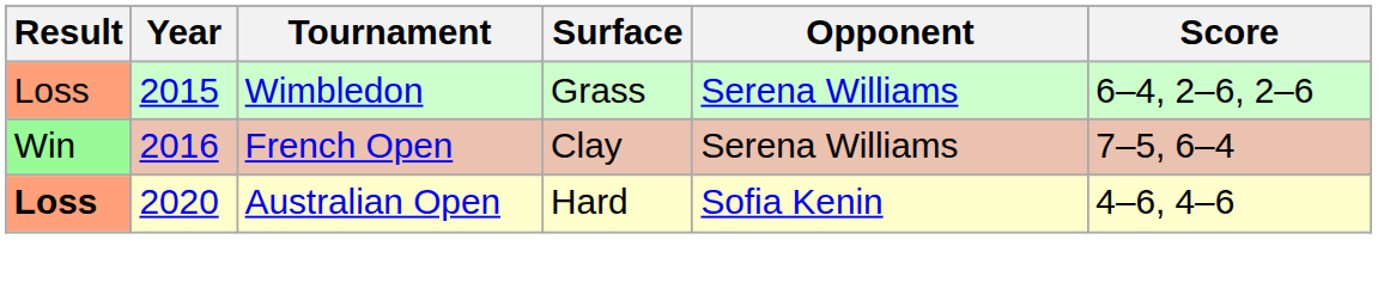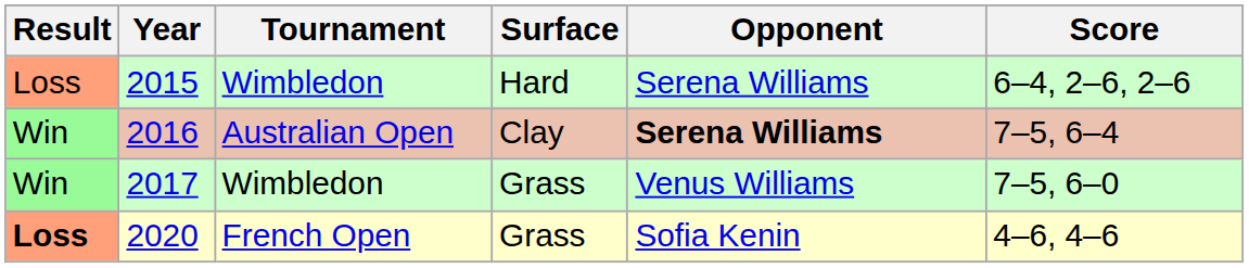2015 | Surface: Grass -> Hard
2016 | Tournament: French Open -> Australian Open
2016 | Opponent: normal -> bold
+ row: Win | 2017 | Wimbledon | Grass | Venus Williams | 7–5, 6–0
2020 | Tournament: Australian Open -> French Open
2020 | Surface: Hard -> Grass
